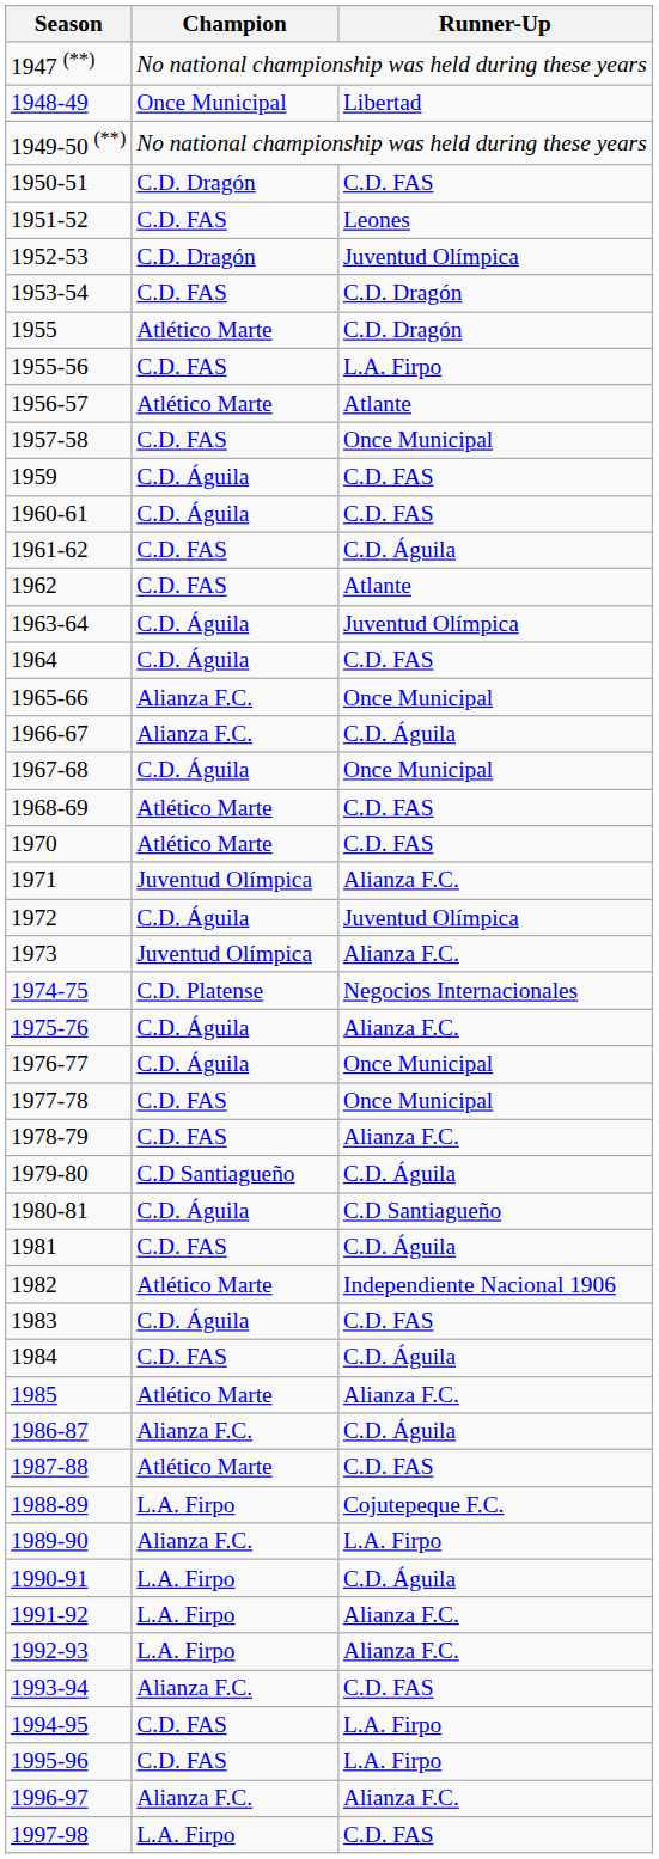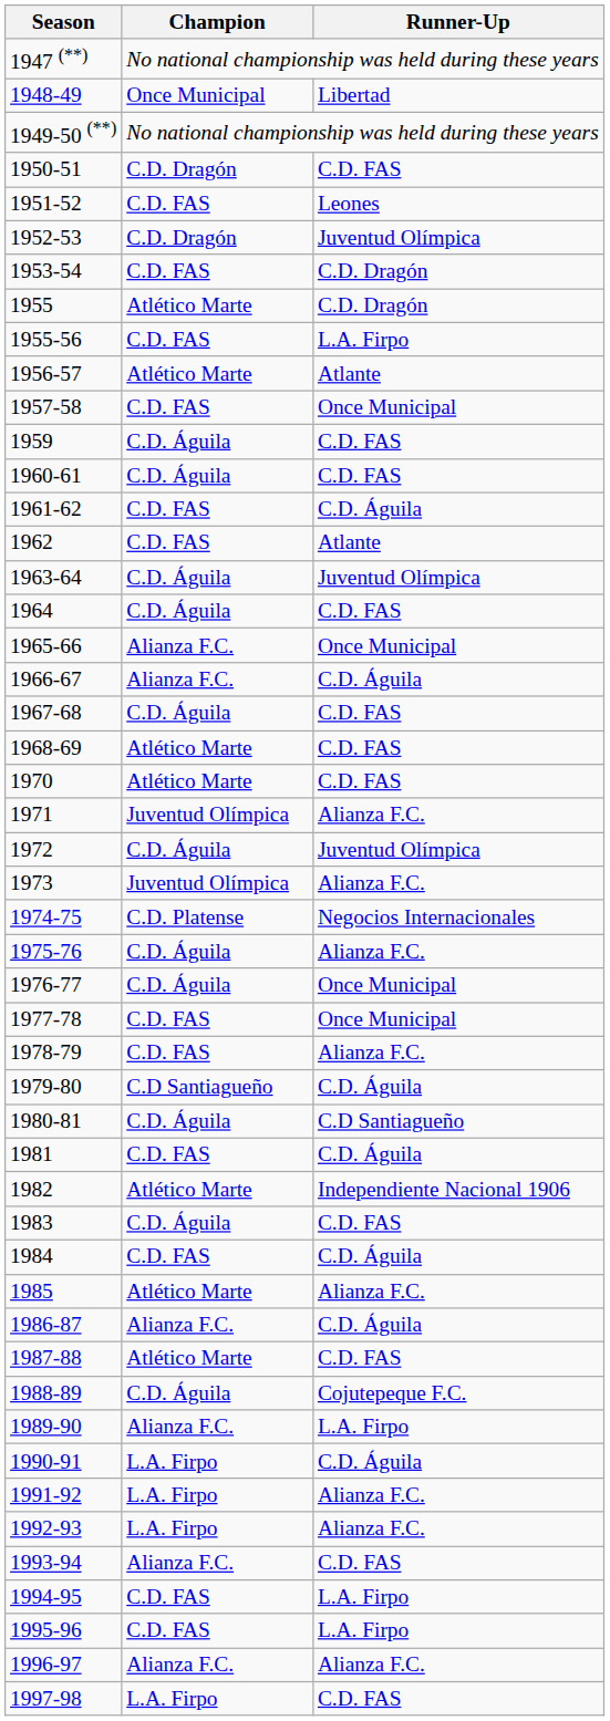1967-68 | Runner-Up: Once Municipal -> C.D. FAS
1988-89 | Champion: L.A. Firpo -> C.D. Águila
